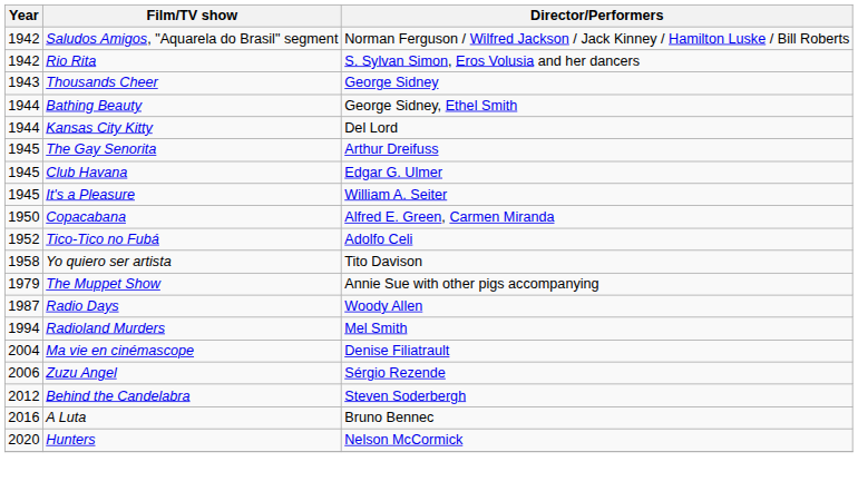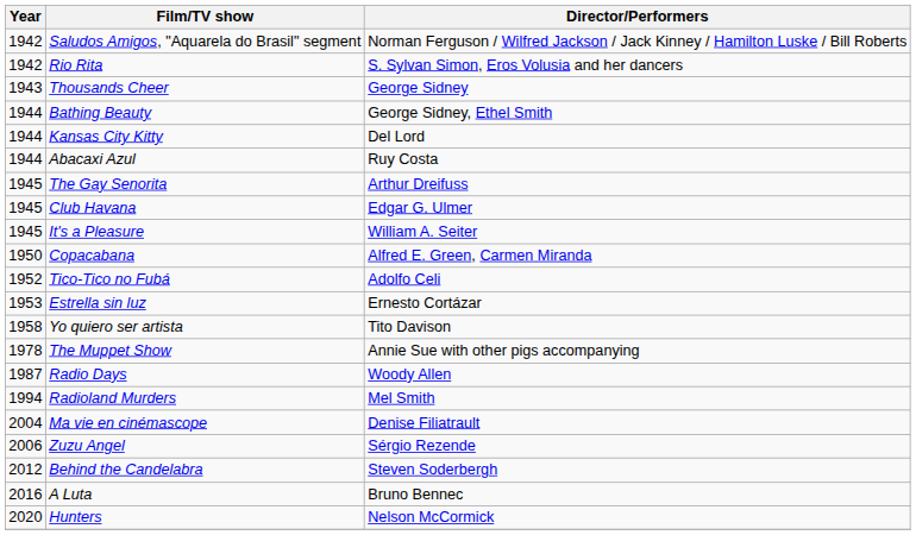+ row: 1944 | Abacaxi Azul | Ruy Costa
+ row: 1953 | Estrella sin luz | Ernesto Cortázar
The Muppet Show | Year: 1979 -> 1978
